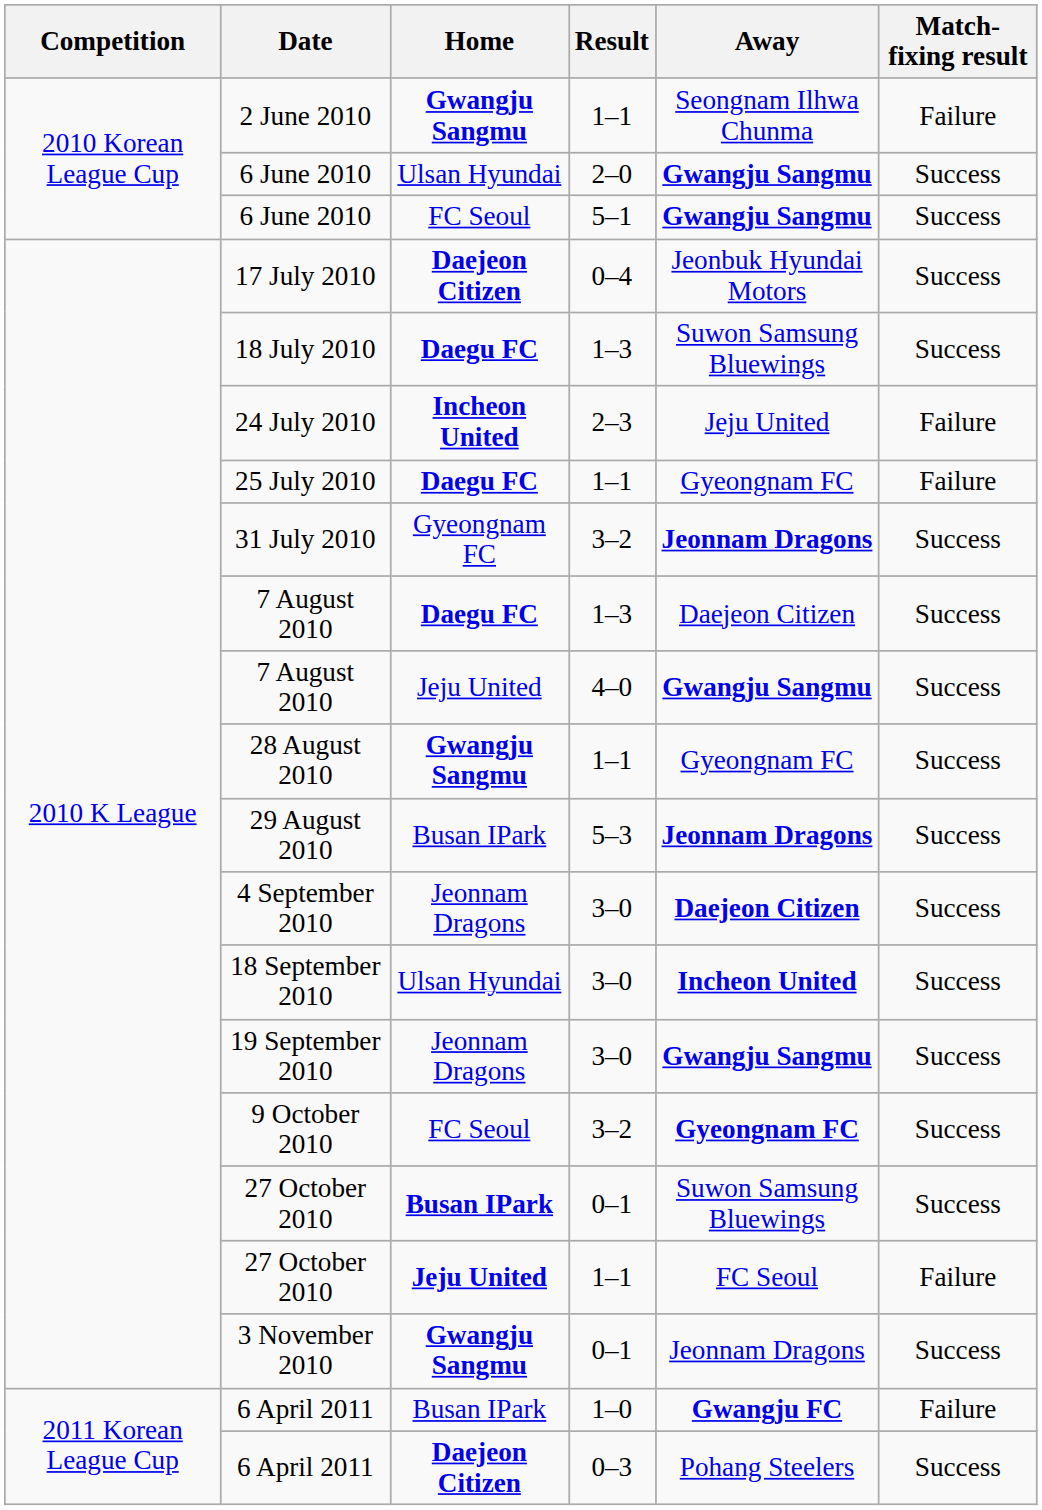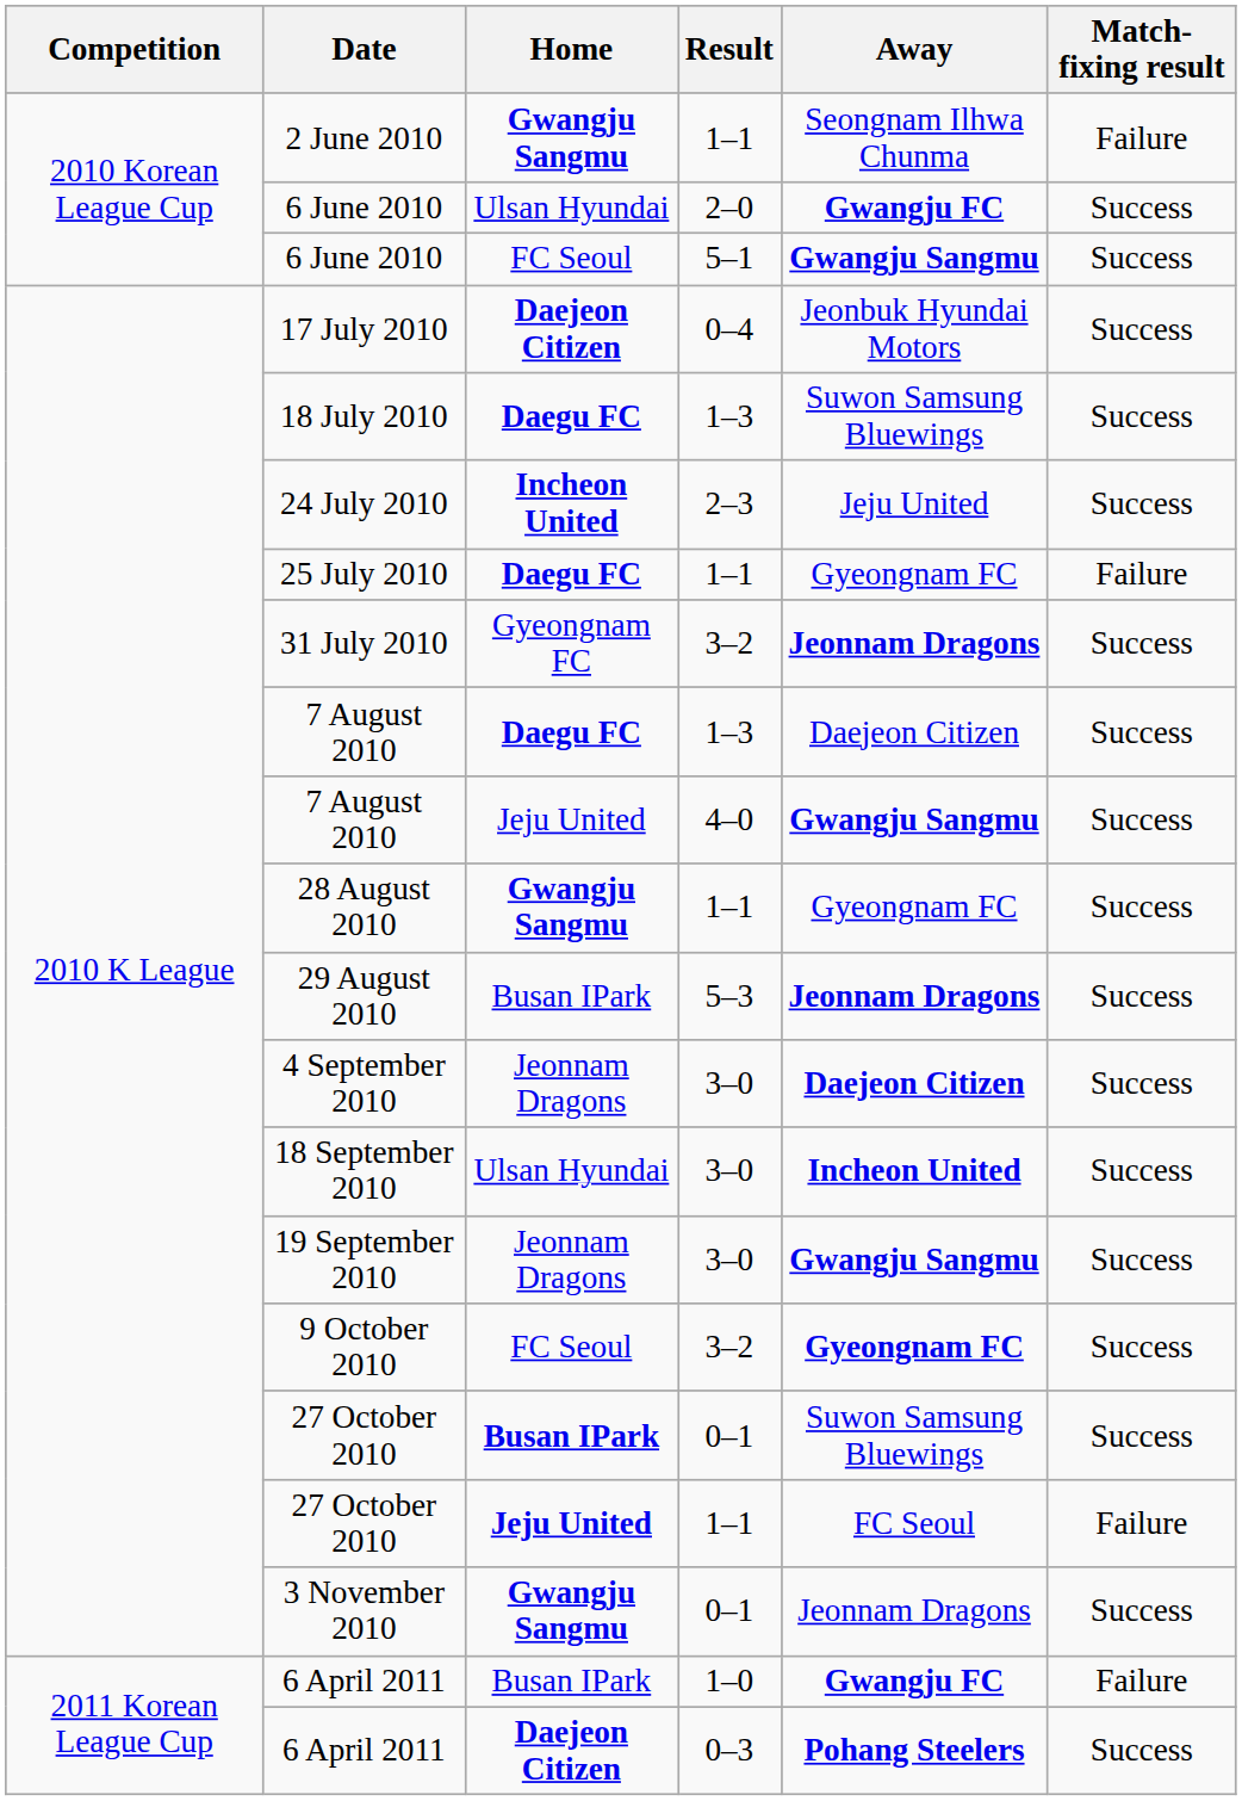6 June 2010 / 2–0 | Away: Gwangju Sangmu -> Gwangju FC
24 July 2010 | Match-fixing result: Failure -> Success
6 April 2011 / 0–3 | Away: normal -> bold
